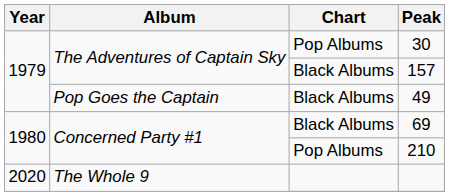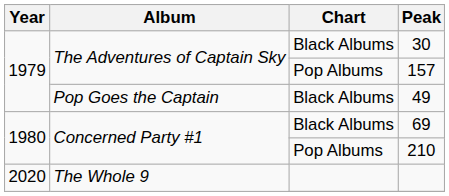30 | Chart: Pop Albums -> Black Albums
157 | Chart: Black Albums -> Pop Albums
